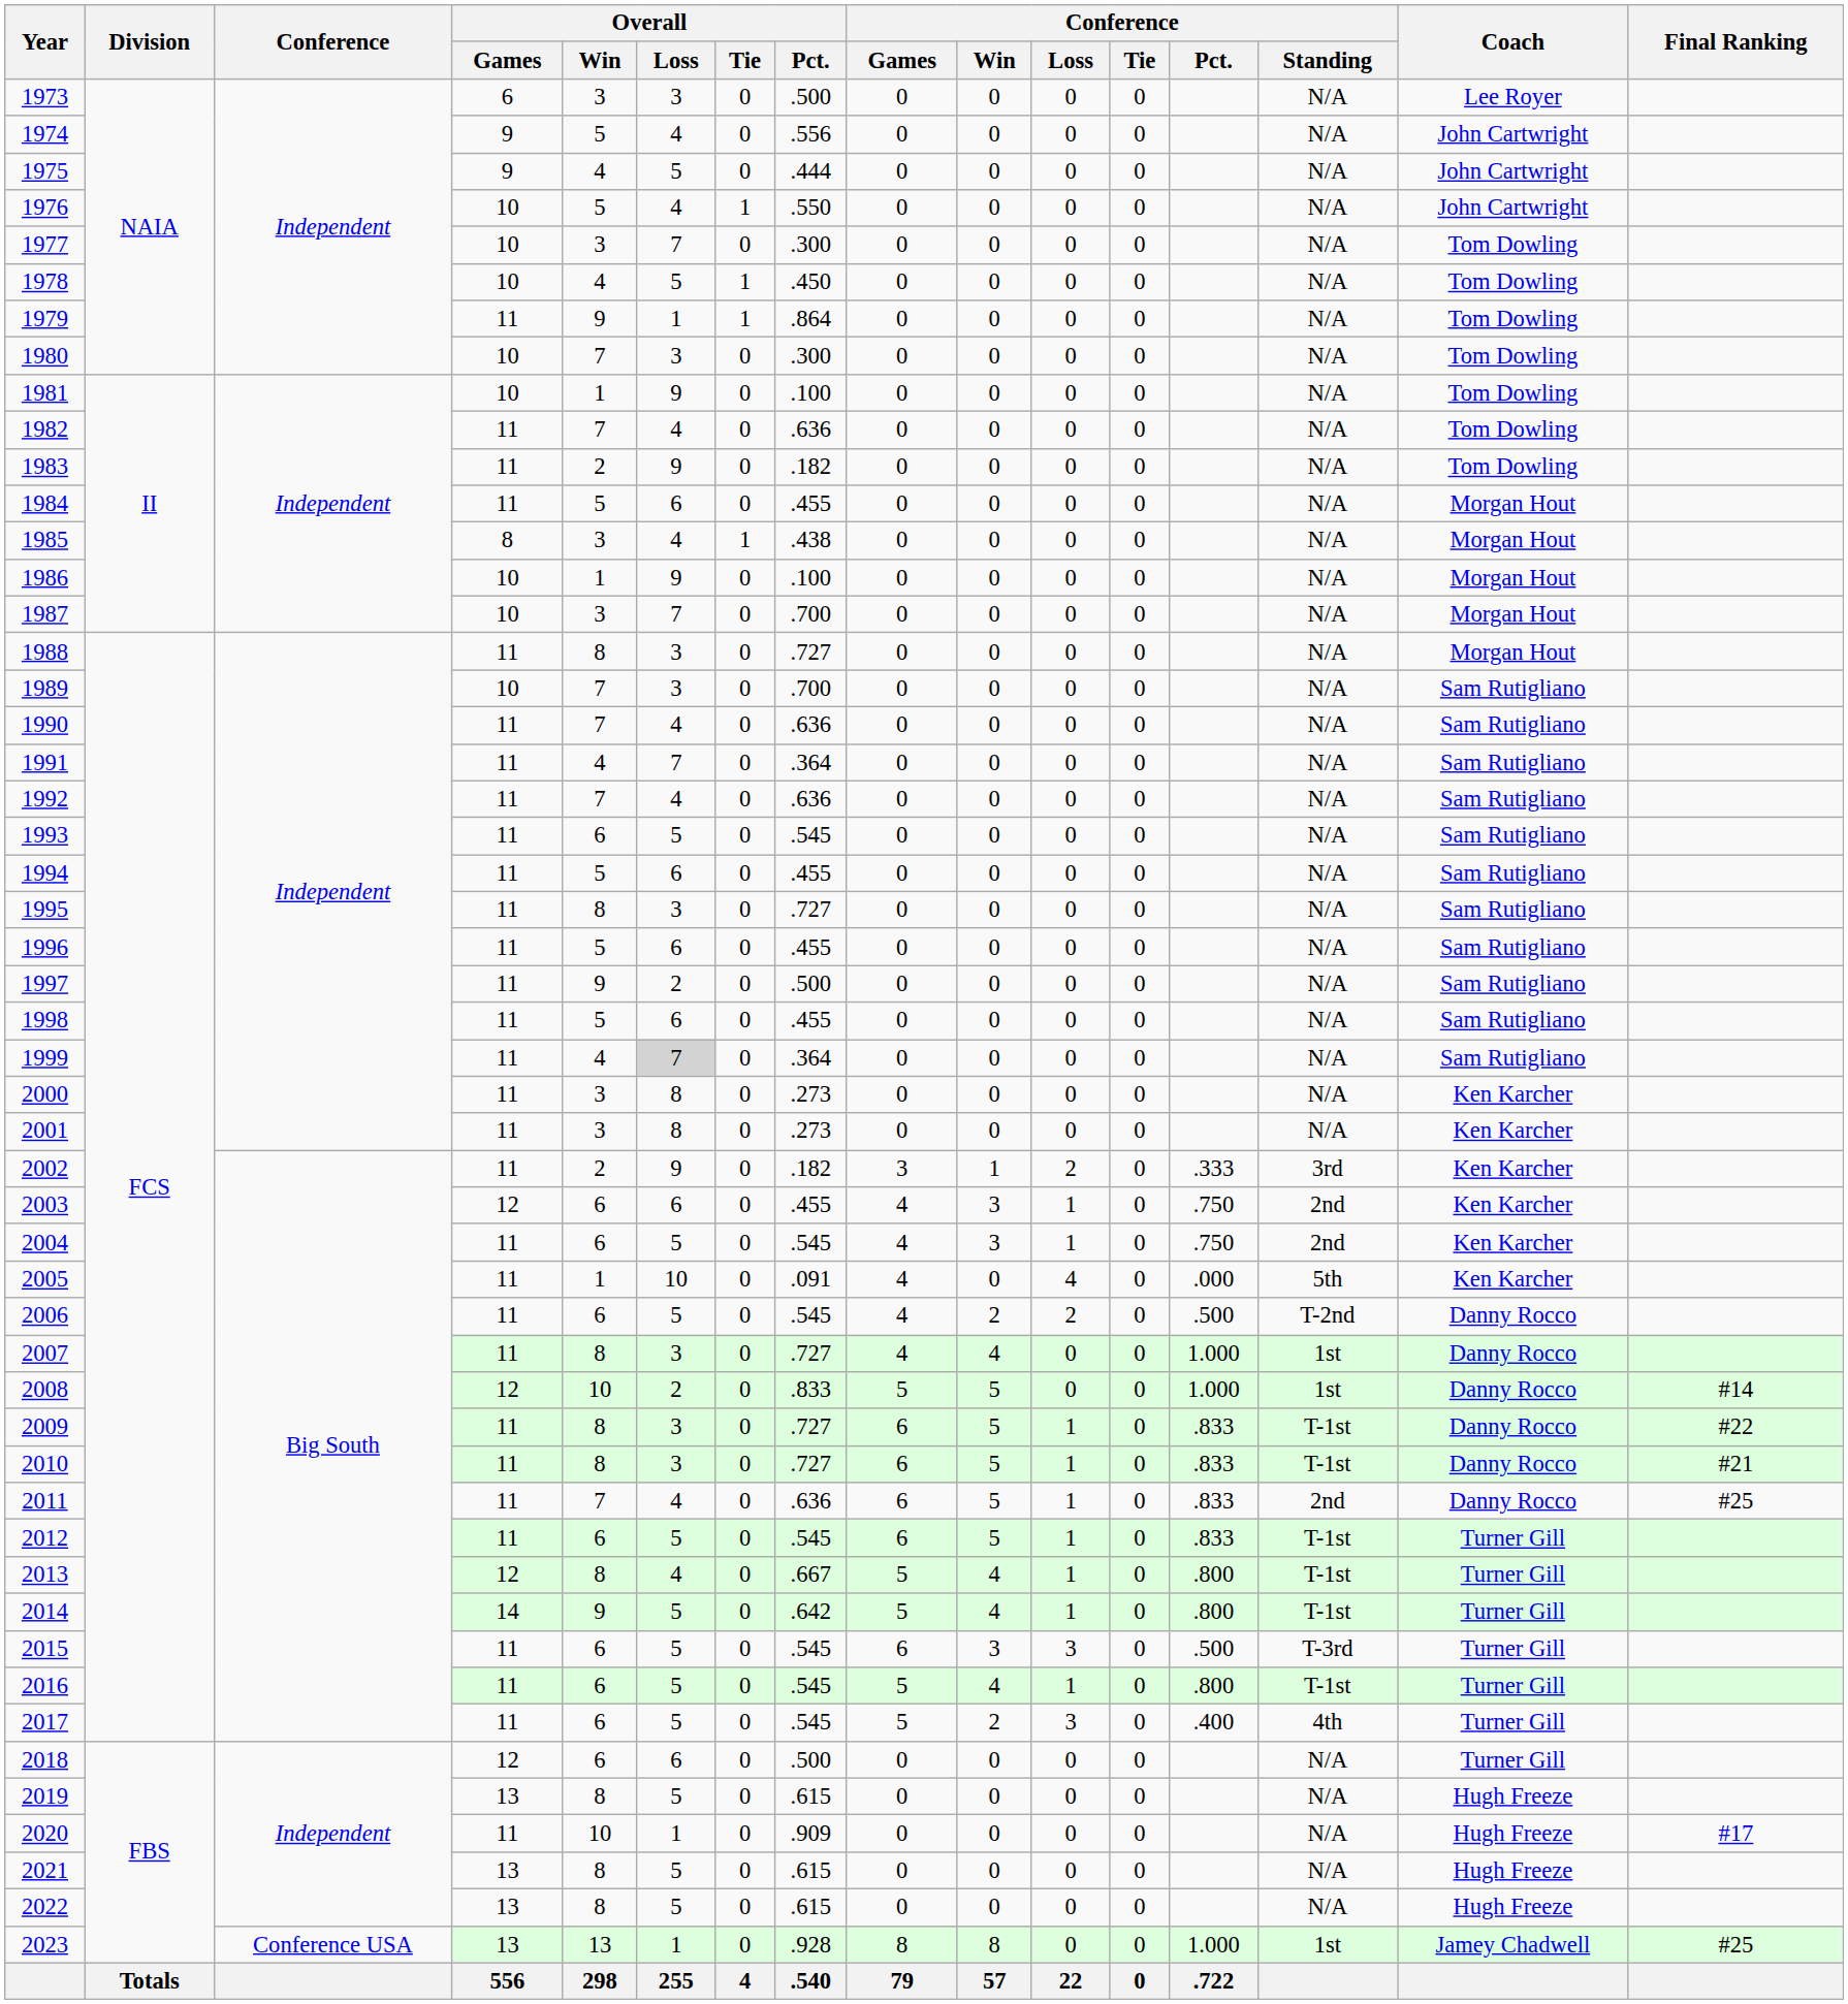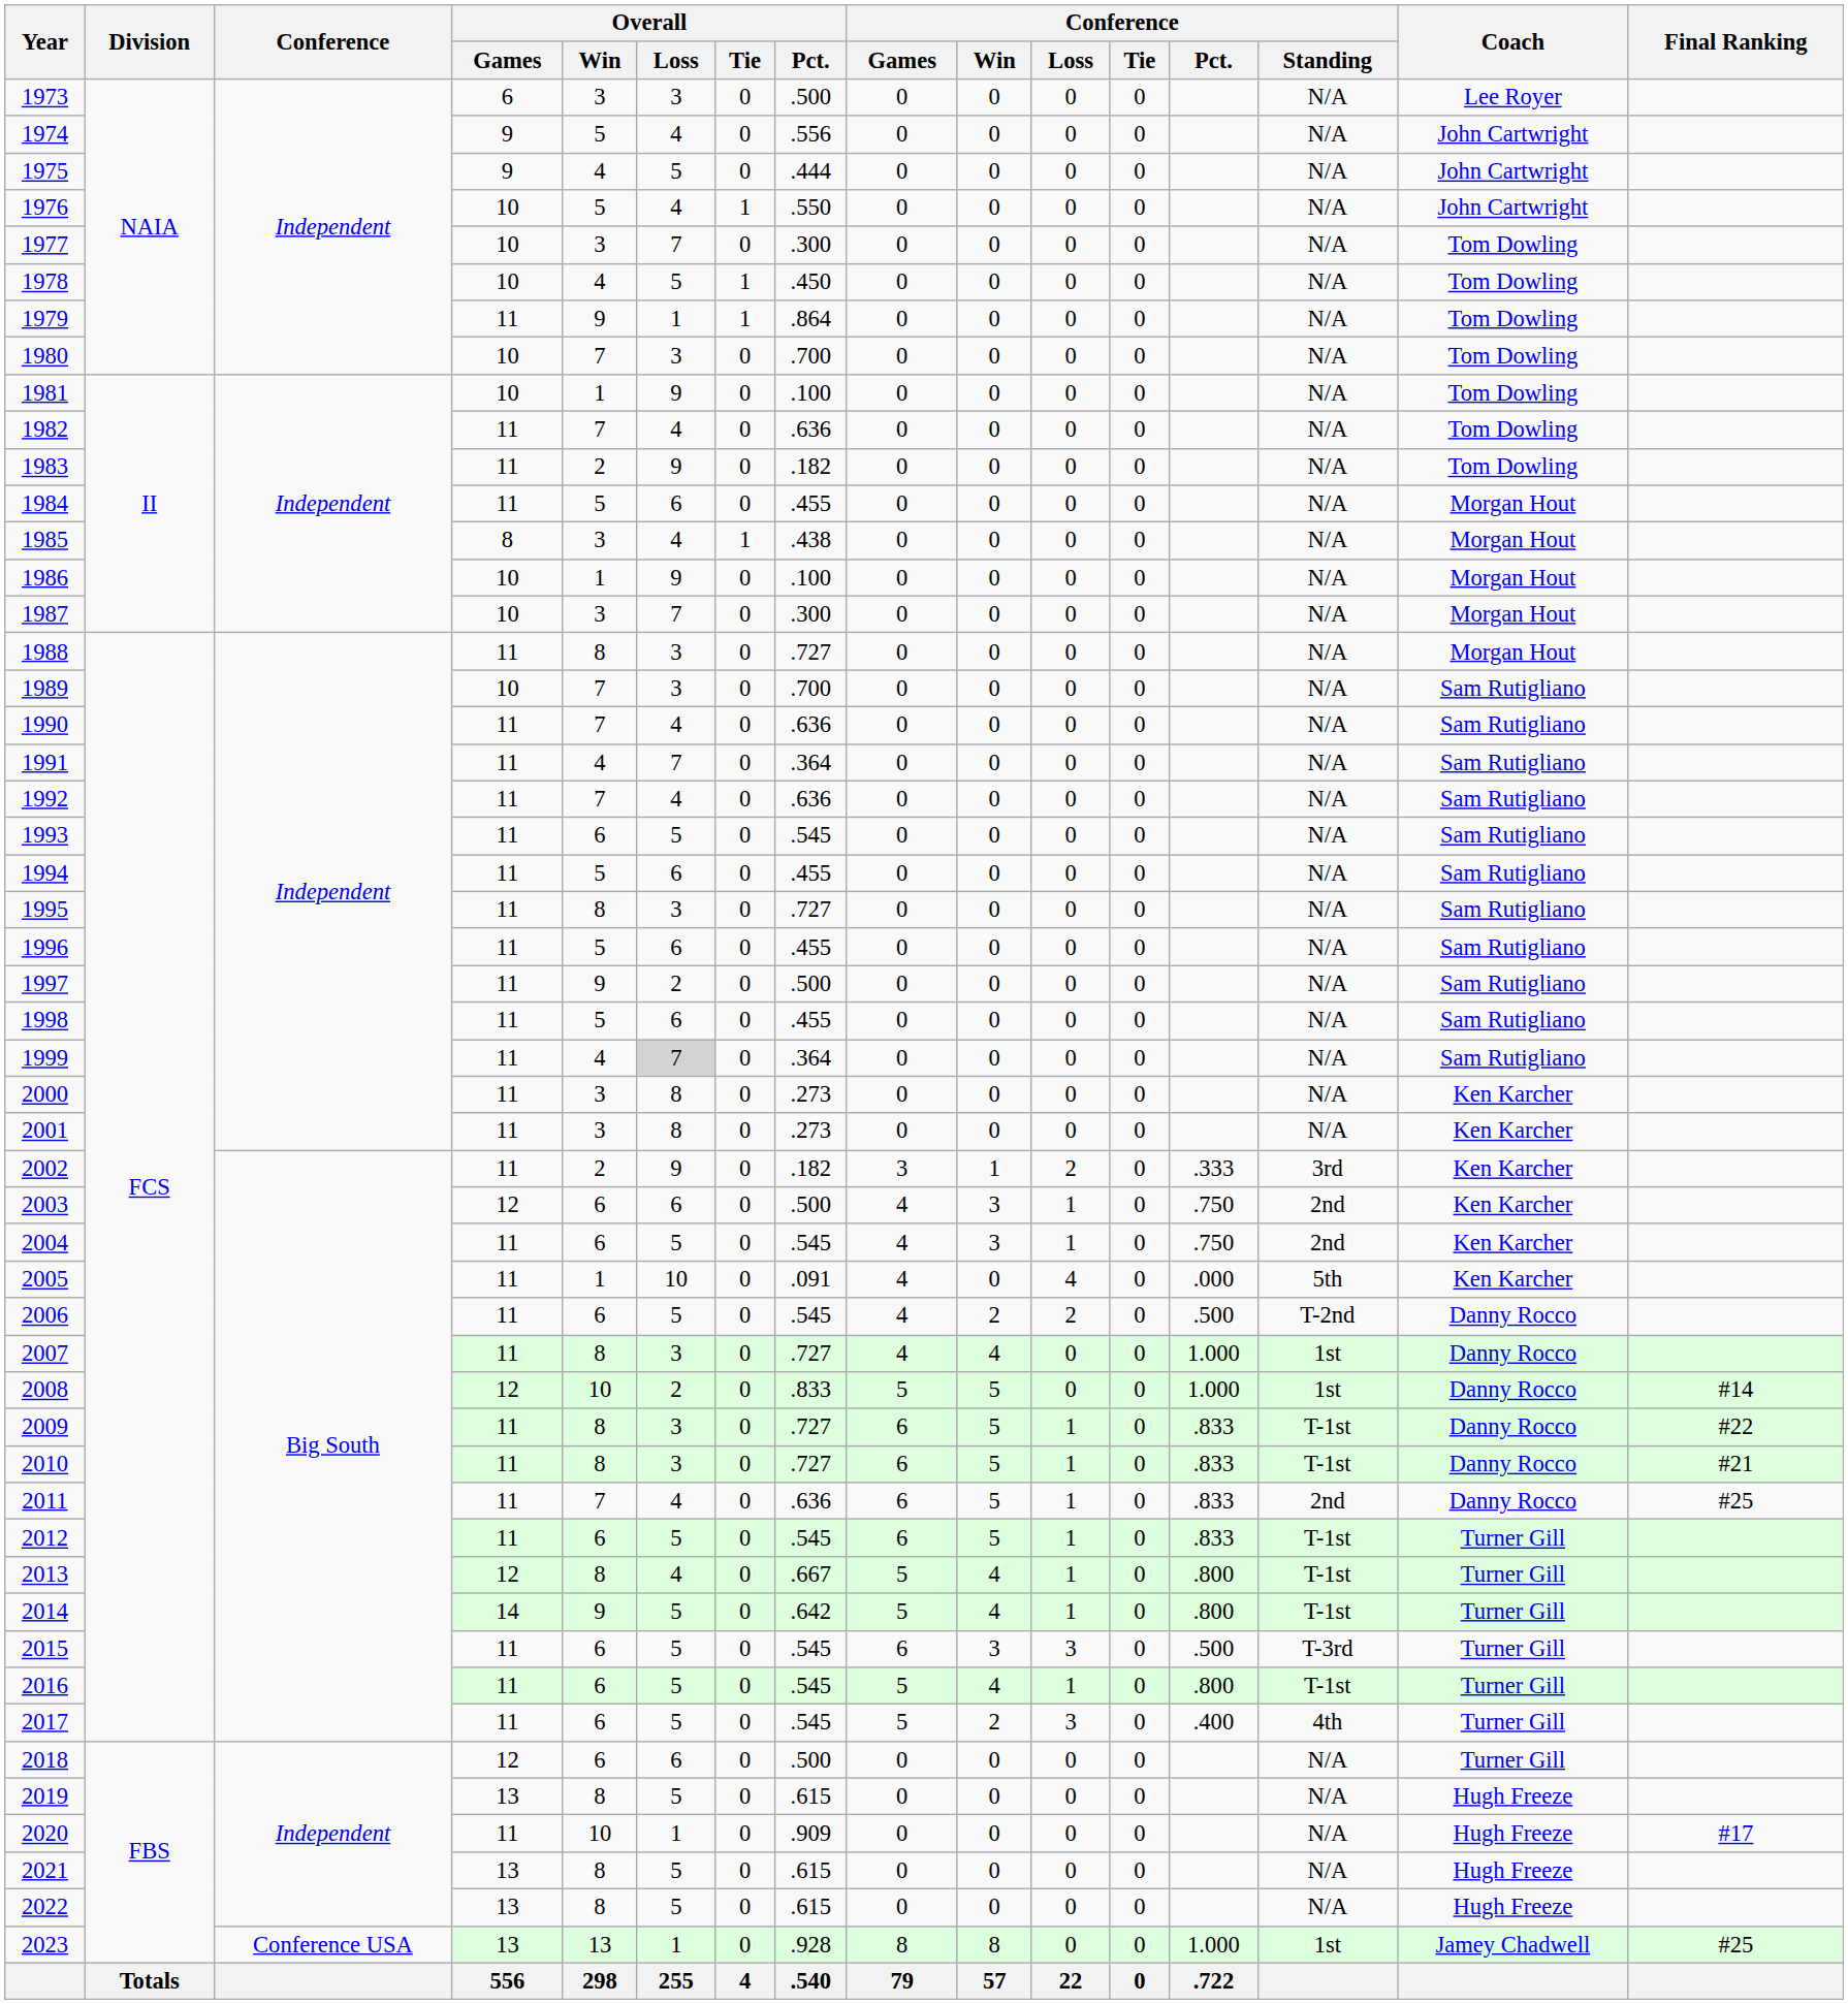1980 | Overall / Pct.: .300 -> .700
1987 | Overall / Pct.: .700 -> .300
2003 | Overall / Pct.: .455 -> .500
